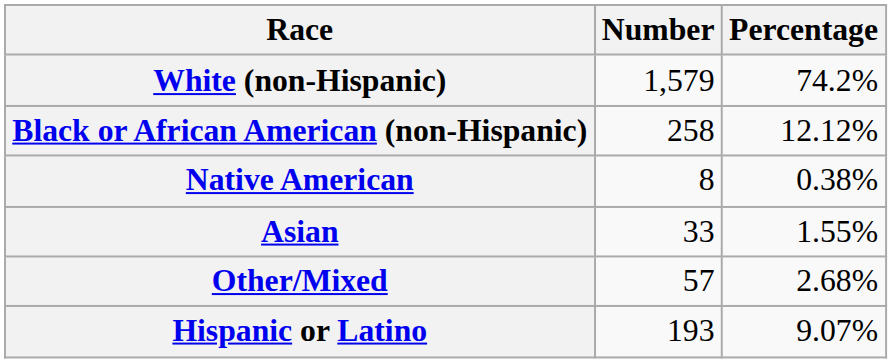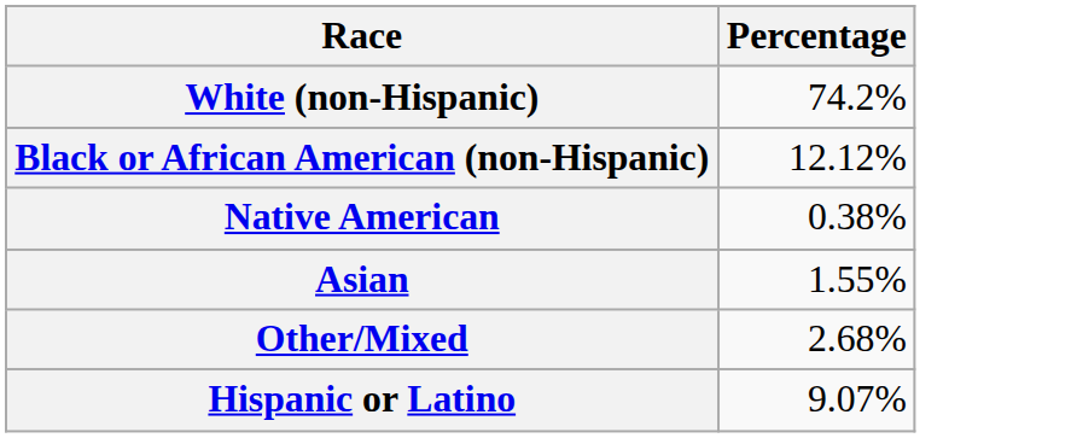- column: Number | 1,579 | 258 | 8 | 33 | 57 | 193
